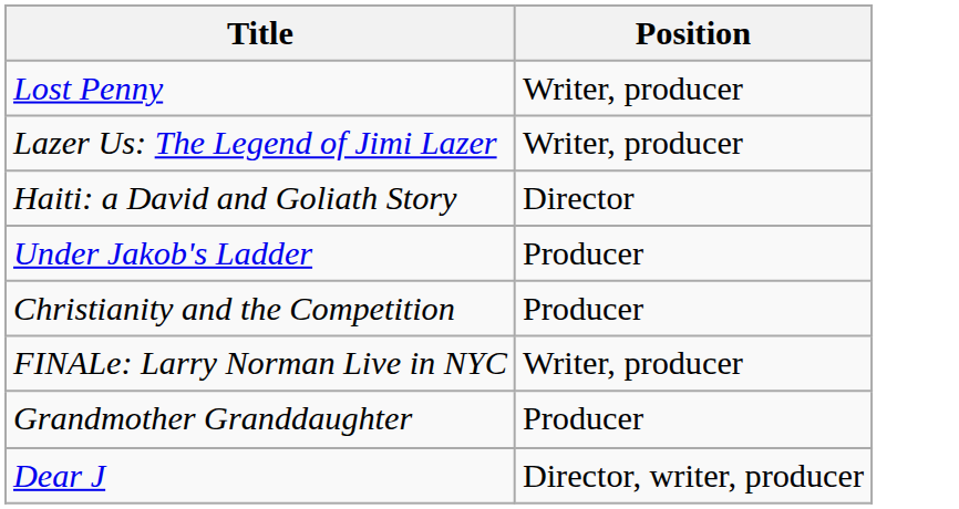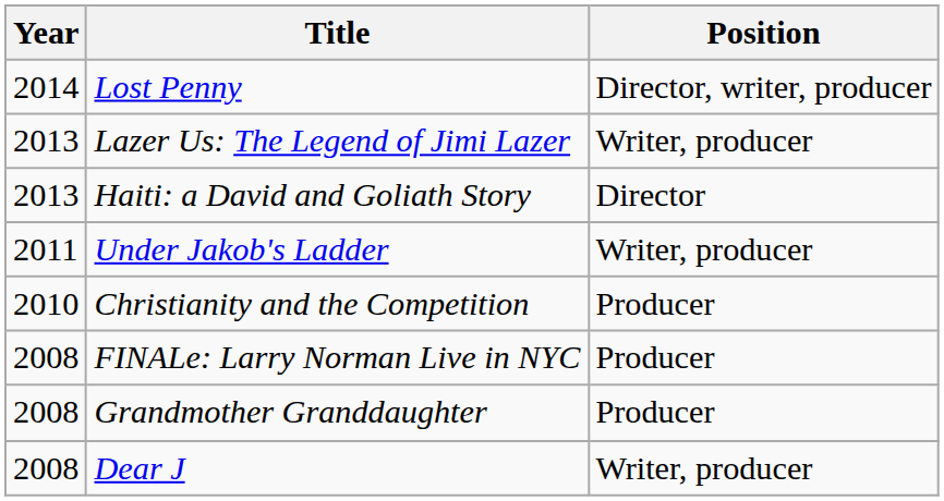+ column: Year | 2014 | 2013 | 2013 | 2011 | 2010 | 2008 | 2008 | 2008
Lost Penny | Position: Writer, producer -> Director, writer, producer
Under Jakob's Ladder | Position: Producer -> Writer, producer
FINALe: Larry Norman Live in NYC | Position: Writer, producer -> Producer
Dear J | Position: Director, writer, producer -> Writer, producer
